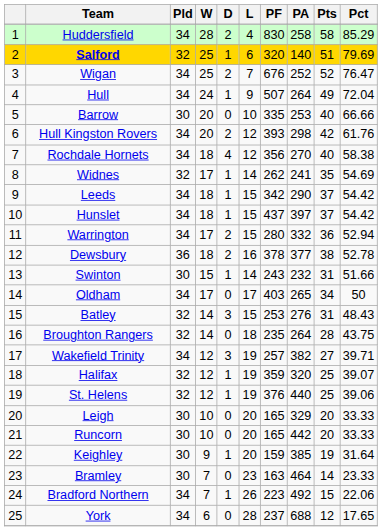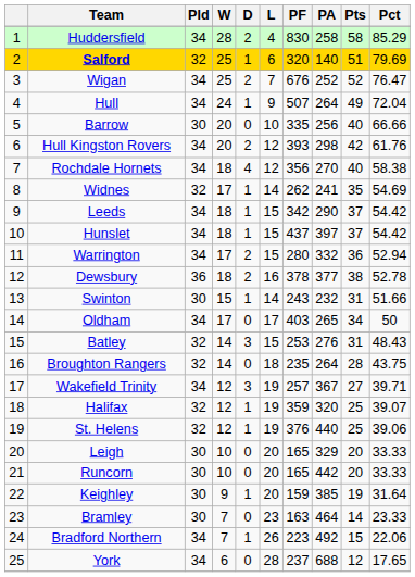Barrow | PA: 253 -> 256
Wakefield Trinity | PA: 382 -> 367
